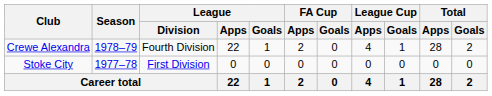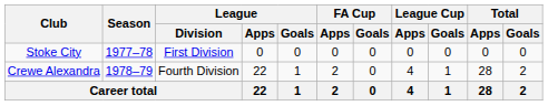rows swapped: Stoke City <-> Crewe Alexandra
